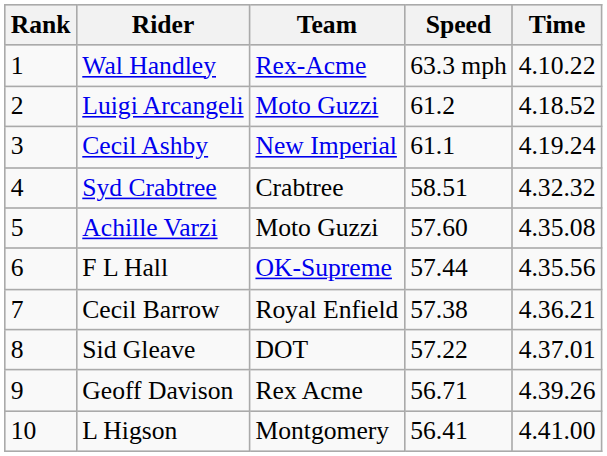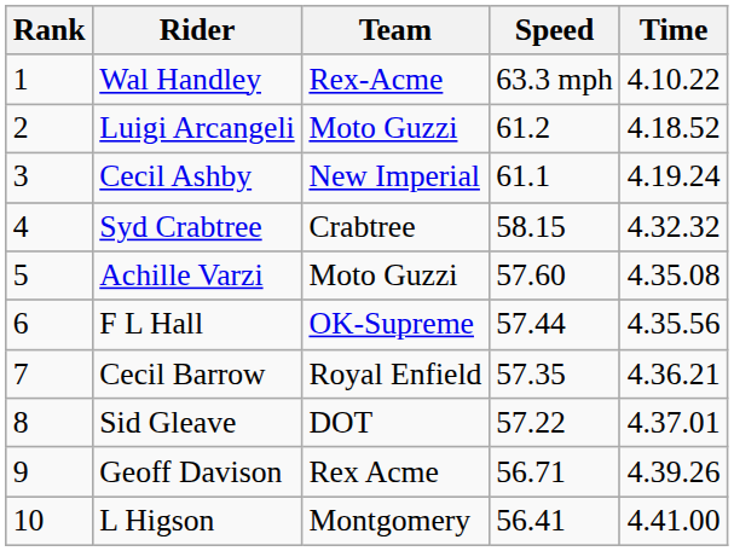Syd Crabtree | Speed: 58.51 -> 58.15
Cecil Barrow | Speed: 57.38 -> 57.35
